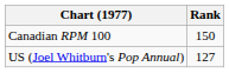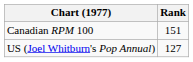Canadian RPM 100 | Rank: 150 -> 151
